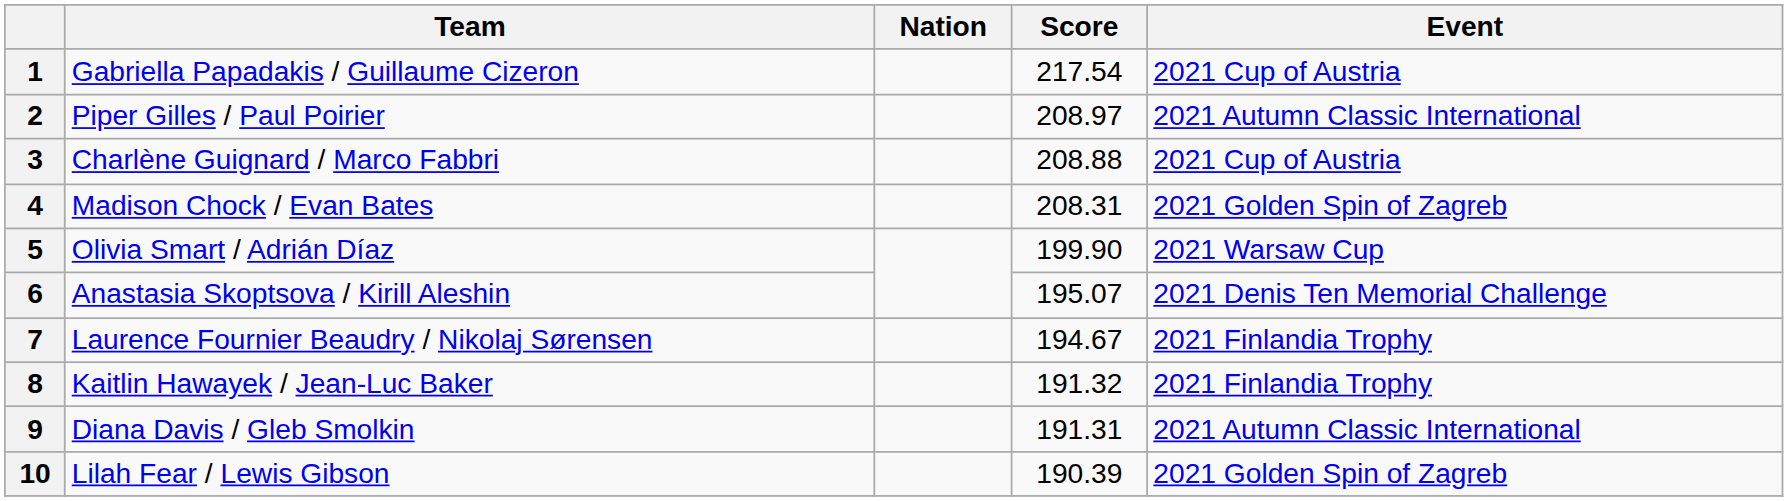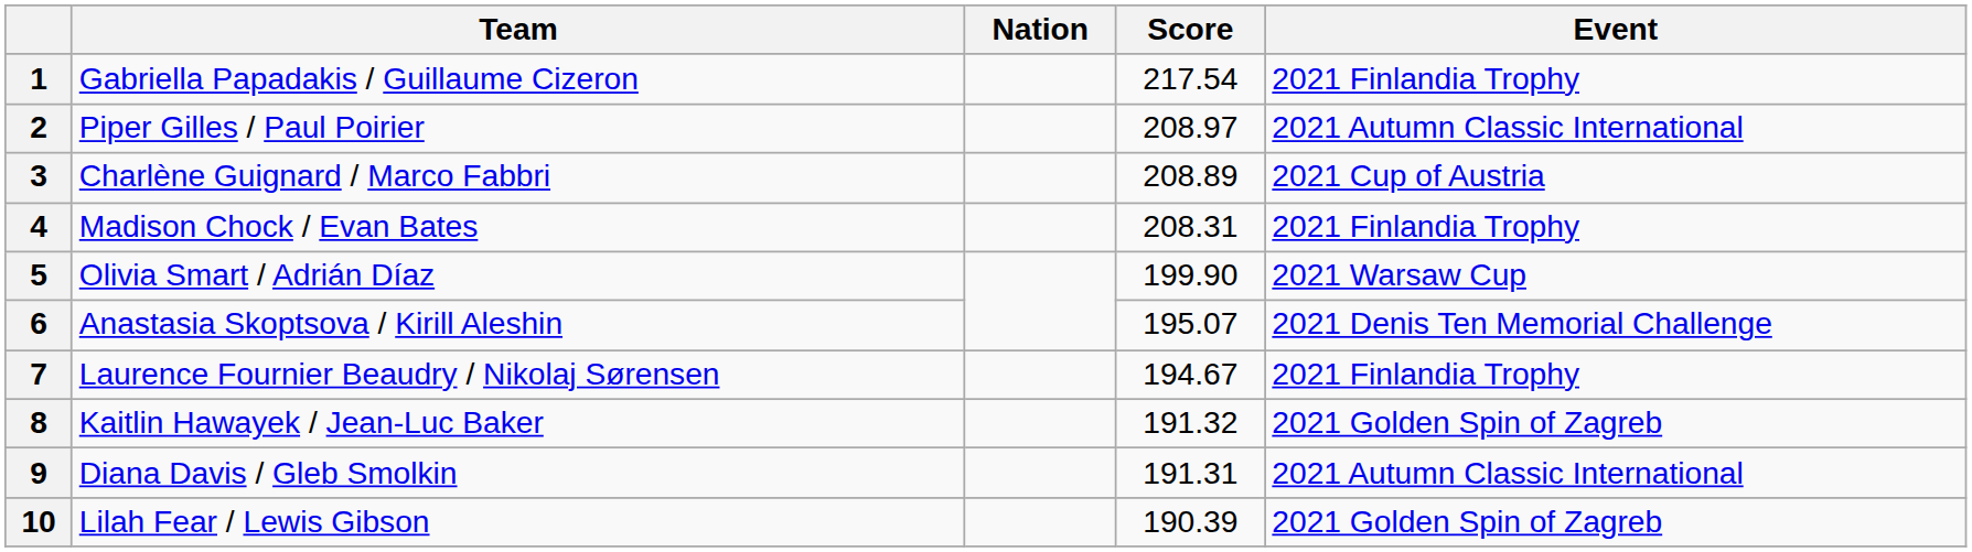1 | Event: 2021 Cup of Austria -> 2021 Finlandia Trophy
3 | Score: 208.88 -> 208.89
4 | Event: 2021 Golden Spin of Zagreb -> 2021 Finlandia Trophy
8 | Event: 2021 Finlandia Trophy -> 2021 Golden Spin of Zagreb
